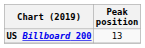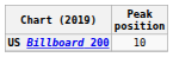US Billboard 200 | Peak position: 13 -> 10
